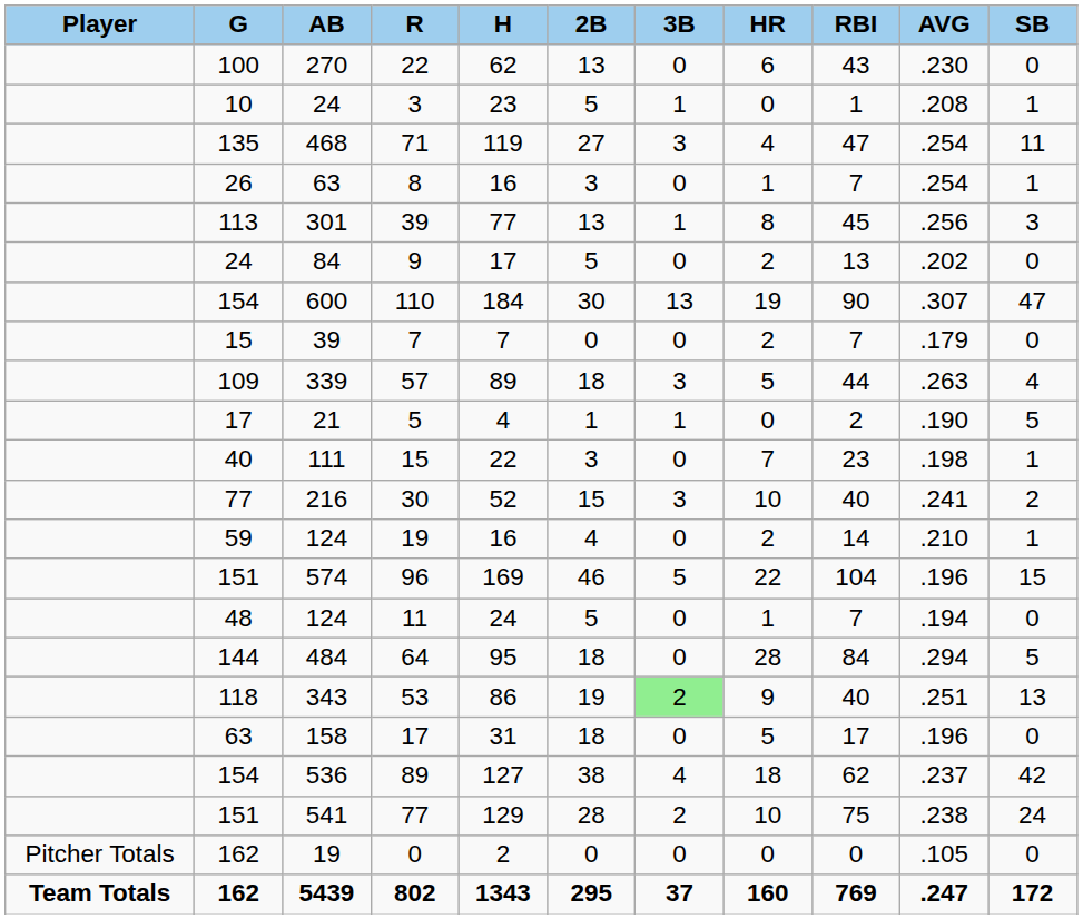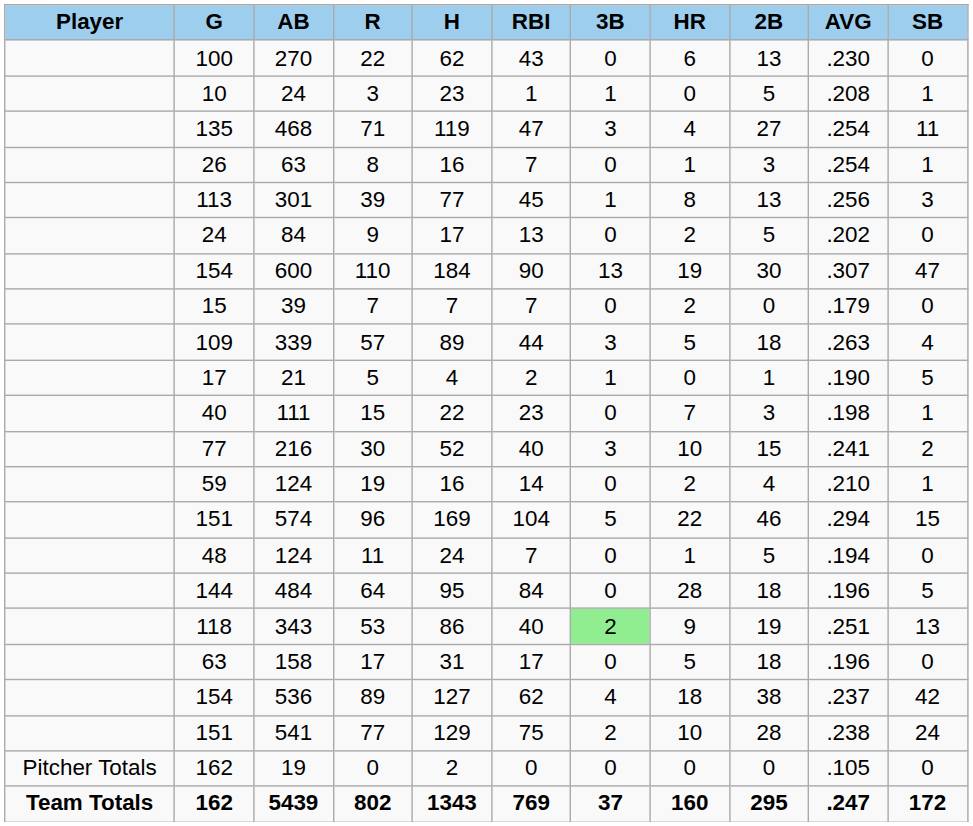columns swapped: 2B <-> RBI
96 | AVG: .196 -> .294
64 | AVG: .294 -> .196
